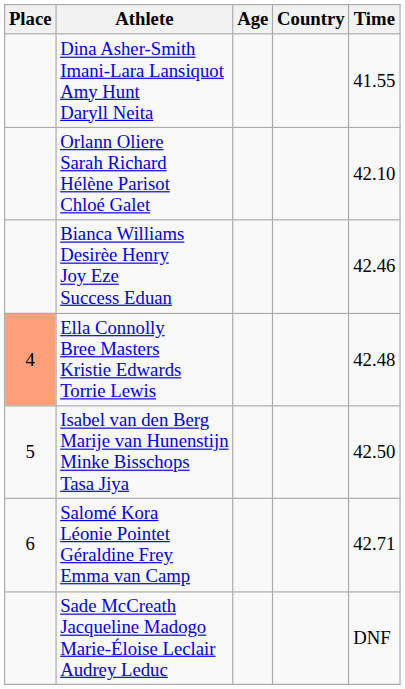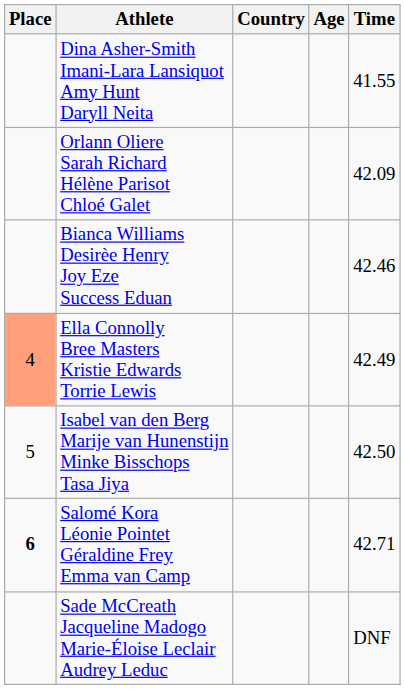columns swapped: Age <-> Country
Orlann Oliere Sarah Richard Hélène Parisot Chloé Galet | Time: 42.10 -> 42.09
Ella Connolly Bree Masters Kristie Edwards Torrie Lewis | Time: 42.48 -> 42.49
Salomé Kora Léonie Pointet Géraldine Frey Emma van Camp | Place: normal -> bold
